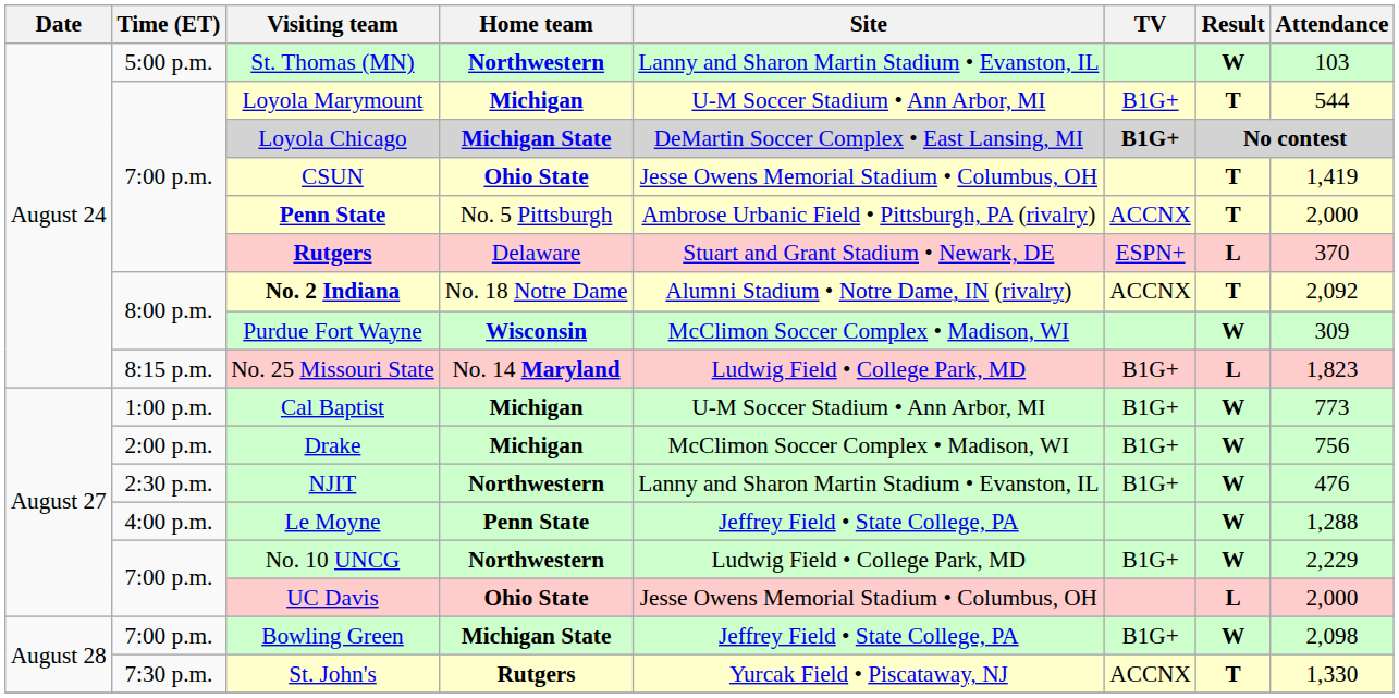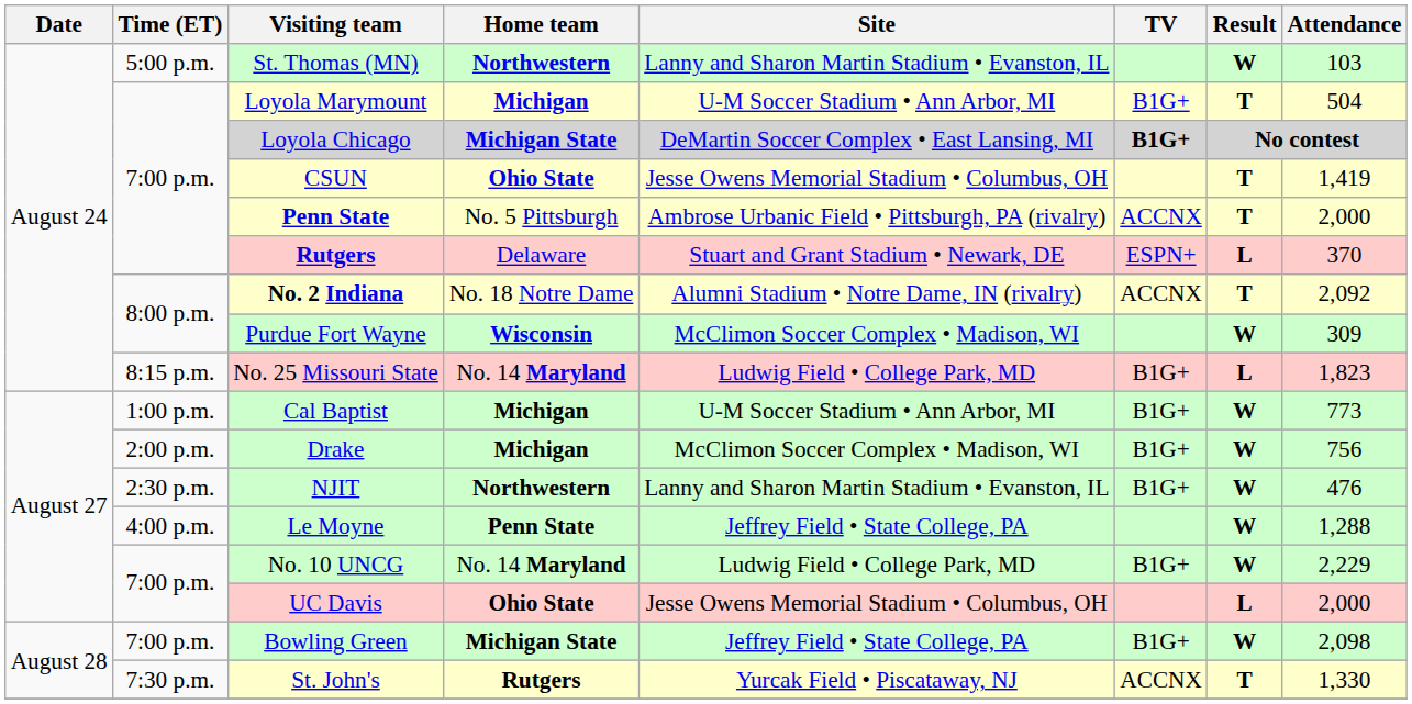Loyola Marymount | Attendance: 544 -> 504
No. 10 UNCG | Home team: Northwestern -> No. 14 Maryland
